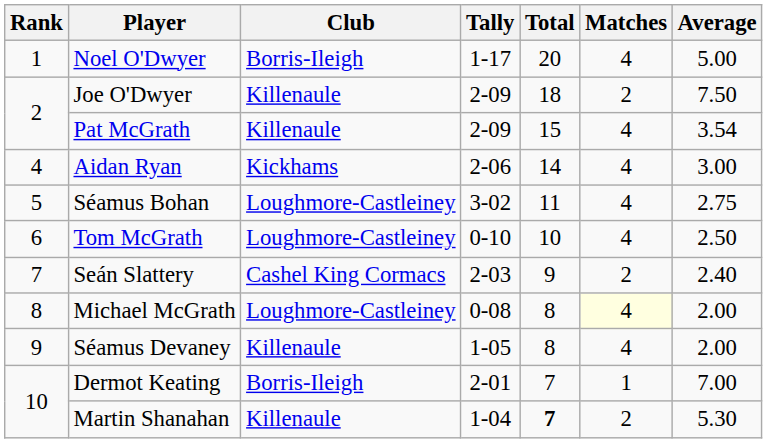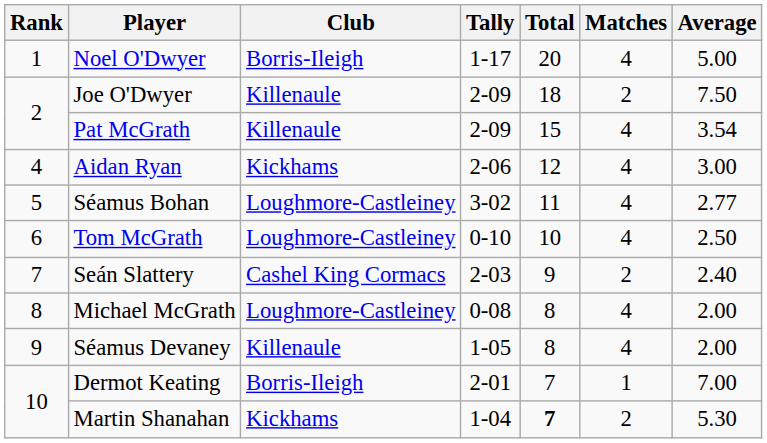Aidan Ryan | Total: 14 -> 12
Séamus Bohan | Average: 2.75 -> 2.77
Michael McGrath | Matches: lightyellow background -> no background
Martin Shanahan | Club: Killenaule -> Kickhams
